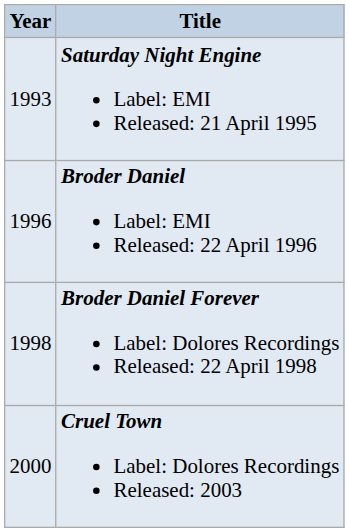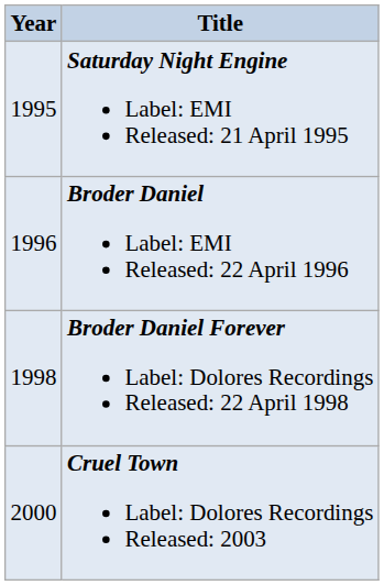Saturday Night Engine Label: EMI Released: 21 April 1995 | Year: 1993 -> 1995
